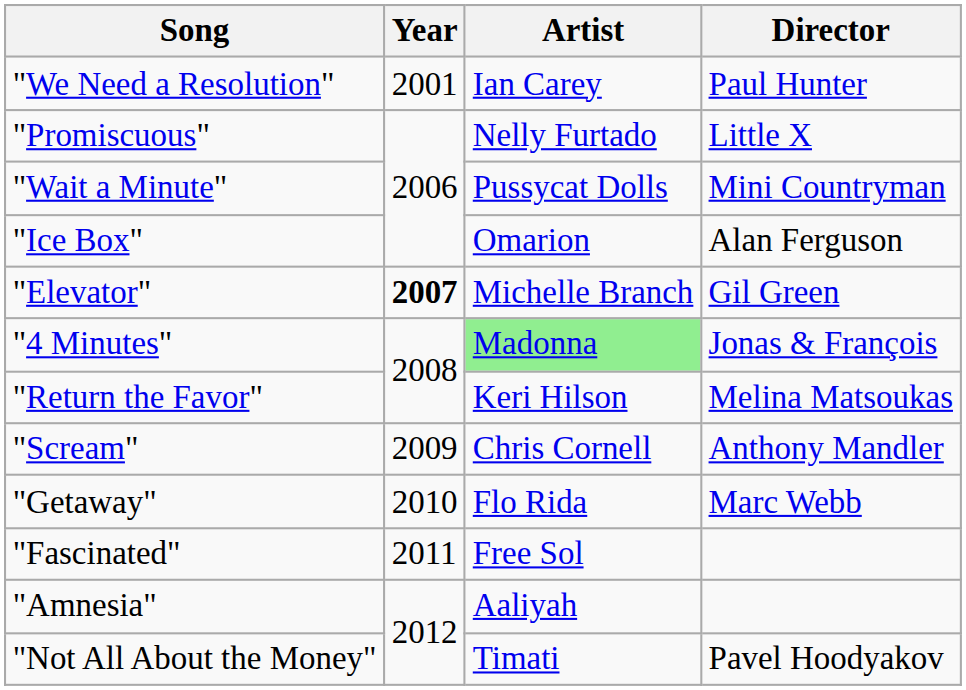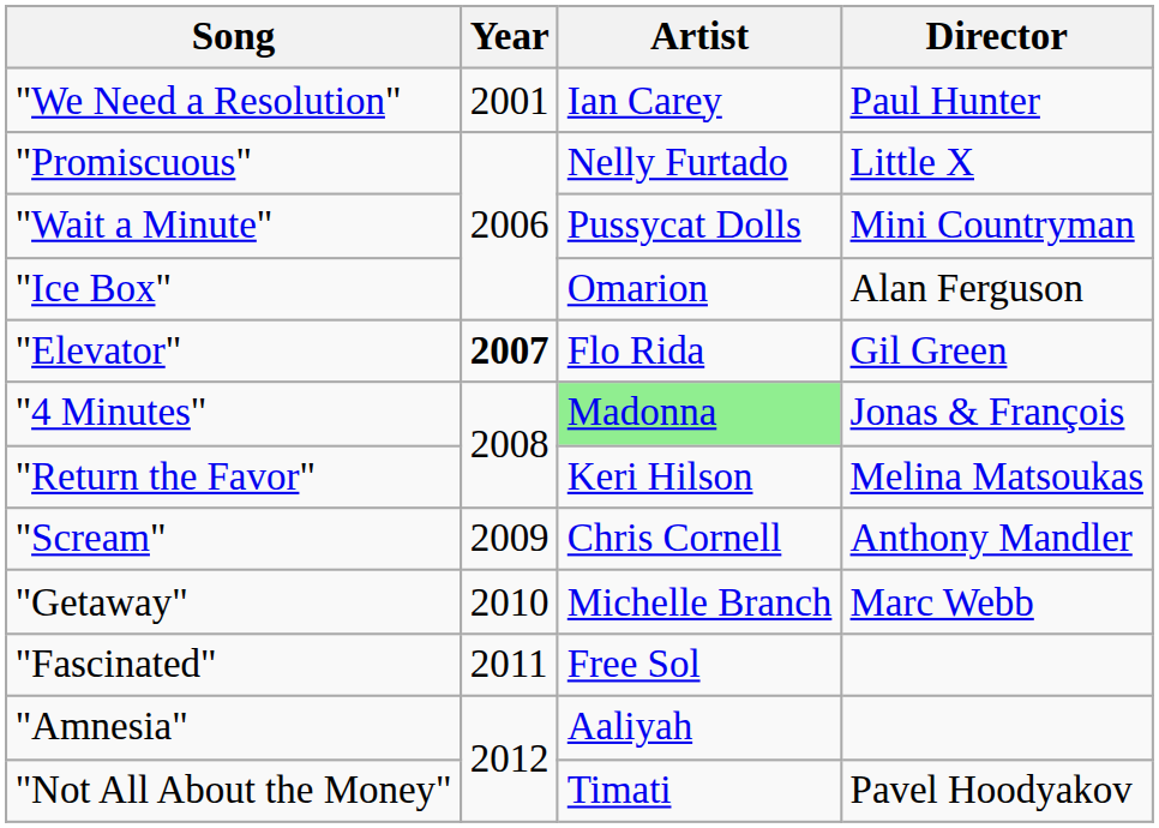"Elevator" | Artist: Michelle Branch -> Flo Rida
"Getaway" | Artist: Flo Rida -> Michelle Branch
